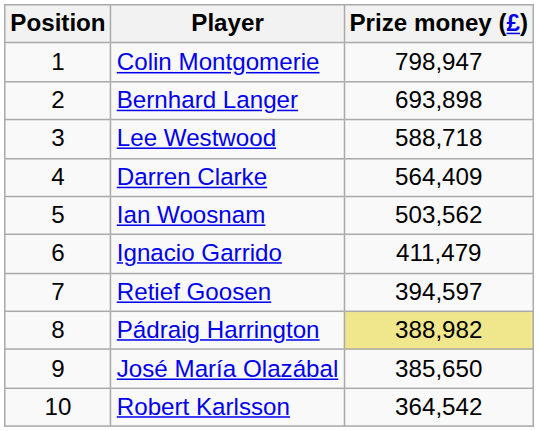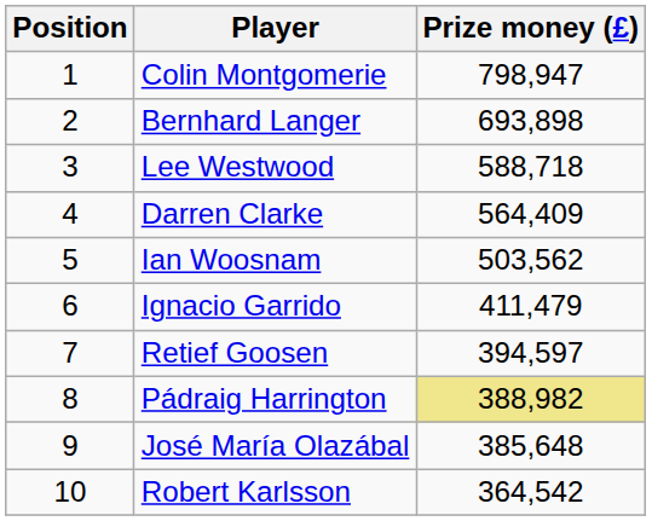José María Olazábal | Prize money (£): 385,650 -> 385,648
